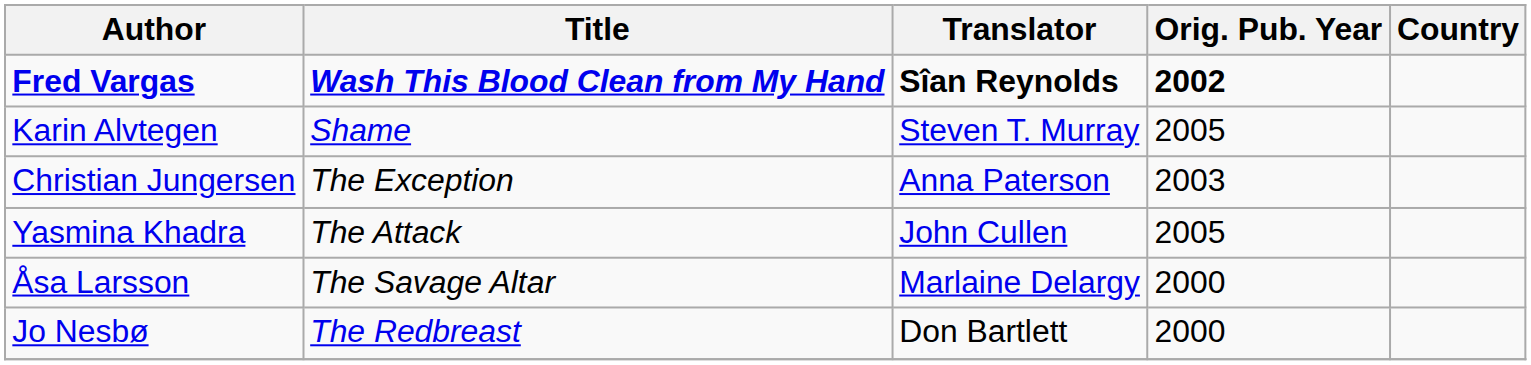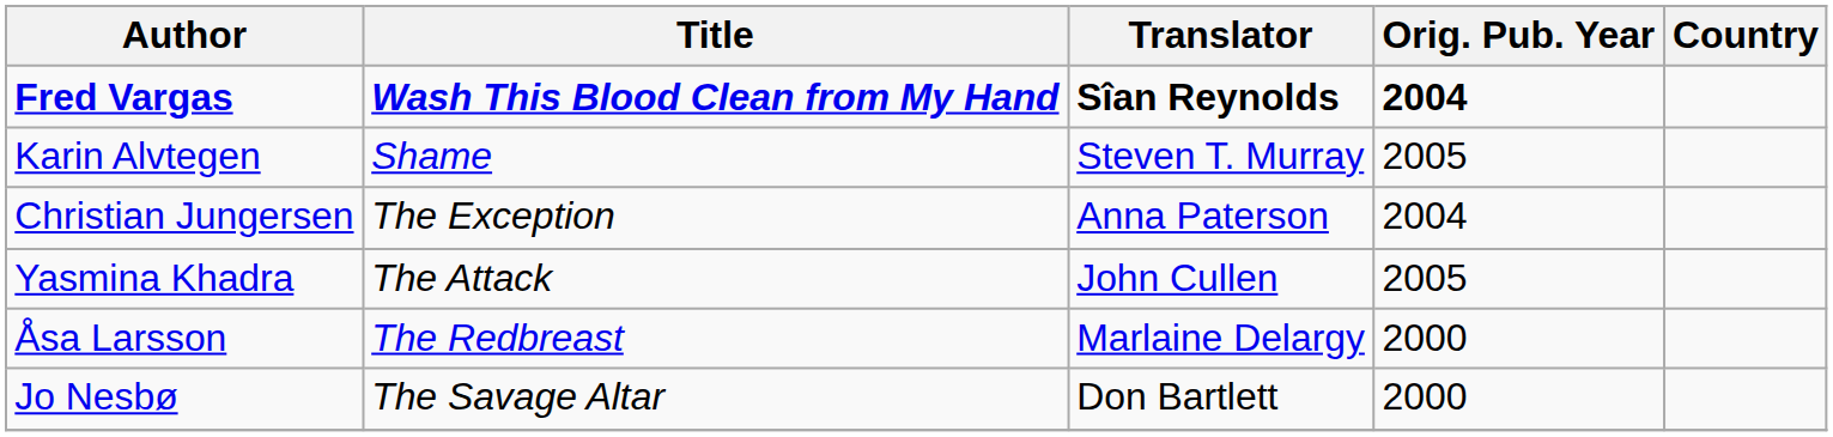Fred Vargas | Orig. Pub. Year: 2002 -> 2004
Christian Jungersen | Orig. Pub. Year: 2003 -> 2004
Åsa Larsson | Title: The Savage Altar -> The Redbreast
Jo Nesbø | Title: The Redbreast -> The Savage Altar
